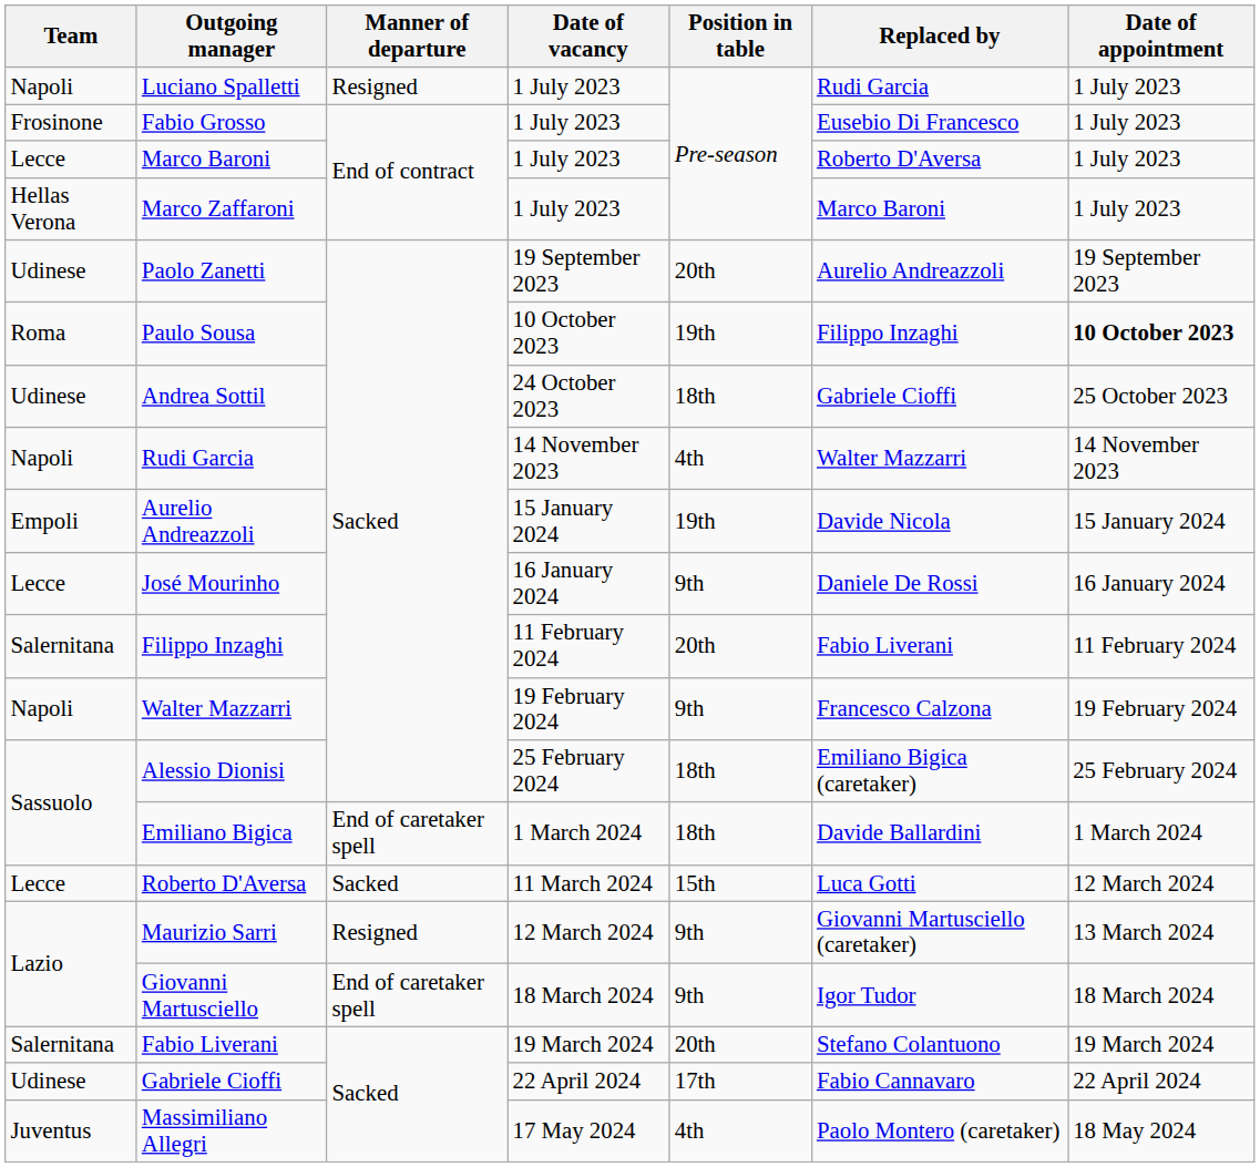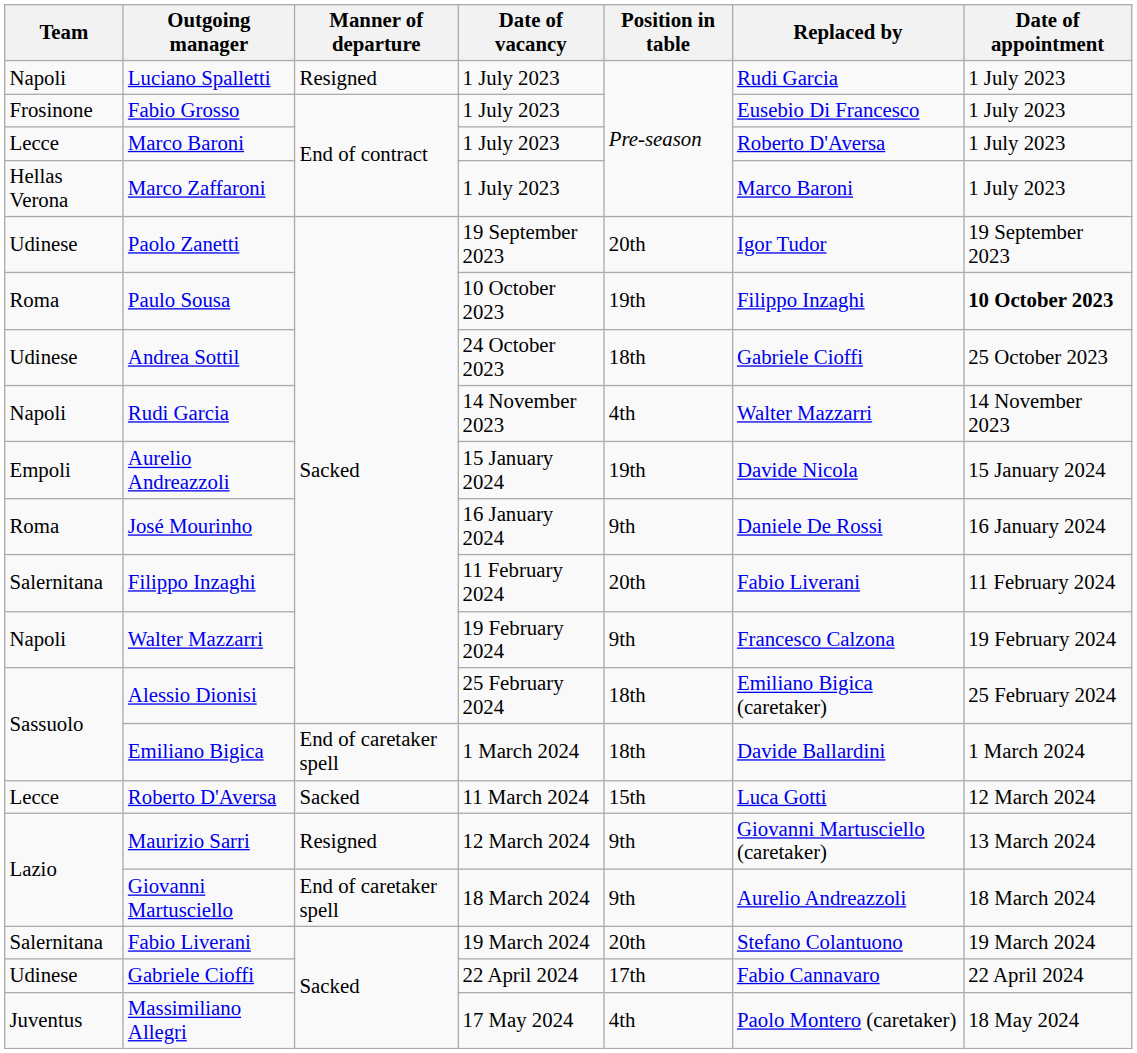Paolo Zanetti | Replaced by: Aurelio Andreazzoli -> Igor Tudor
José Mourinho | Team: Lecce -> Roma
Giovanni Martusciello | Replaced by: Igor Tudor -> Aurelio Andreazzoli
